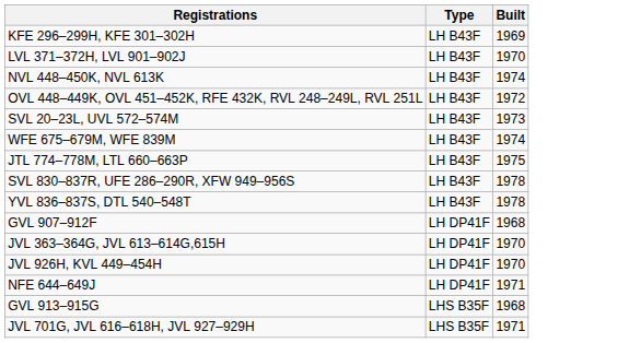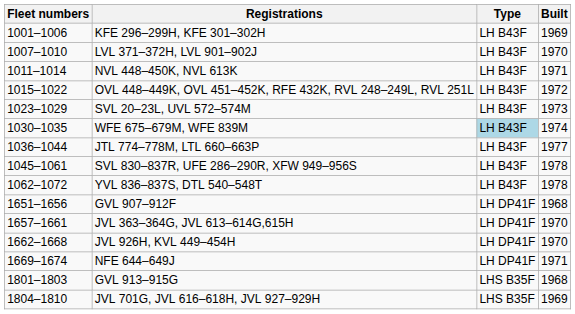+ column: Fleet numbers | 1001–1006 | 1007–1010 | 1011–1014 | 1015–1022 | 1023–1029 | 1030–1035 | 1036–1044 | 1045–1061 | 1062–1072 | 1651–1656 | 1657–1661 | 1662–1668 | 1669–1674 | 1801–1803 | 1804–1810
NVL 448–450K, NVL 613K | Built: 1974 -> 1971
WFE 675–679M, WFE 839M | Type: no background -> lightblue background
JTL 774–778M, LTL 660–663P | Built: 1975 -> 1977
JVL 701G, JVL 616–618H, JVL 927–929H | Built: 1971 -> 1969
